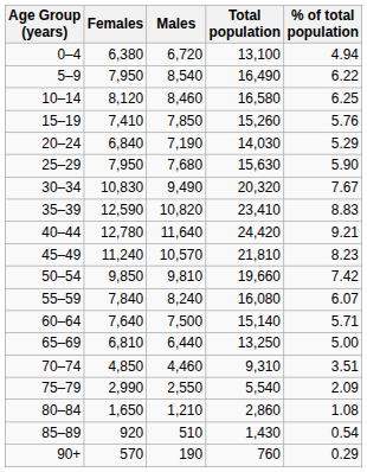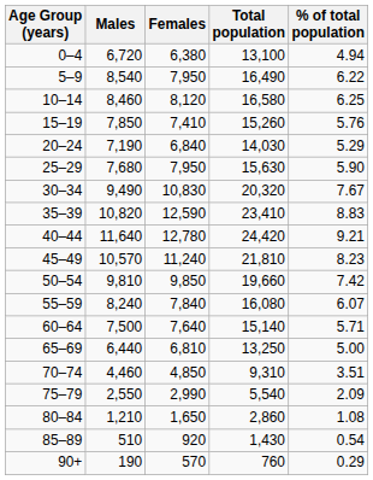columns swapped: Males <-> Females
